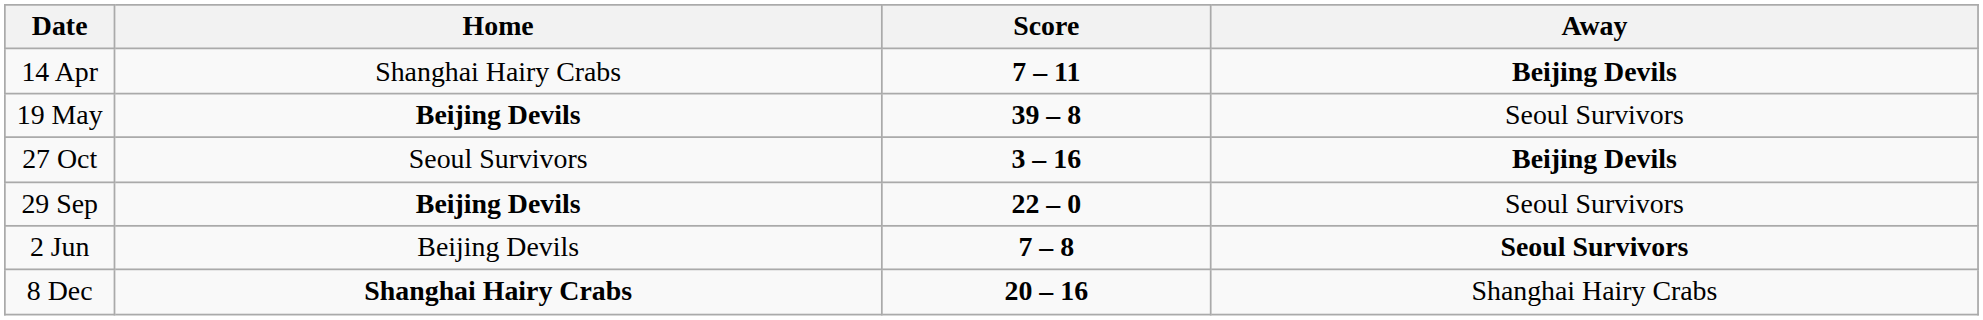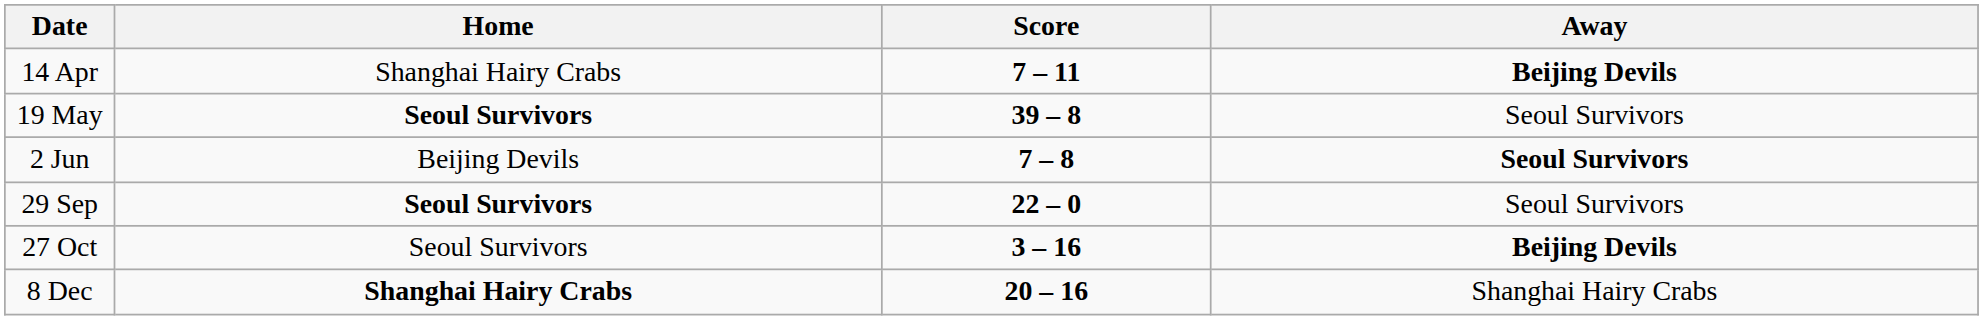19 May | Home: Beijing Devils -> Seoul Survivors
rows swapped: 2 Jun <-> 27 Oct
29 Sep | Home: Beijing Devils -> Seoul Survivors
